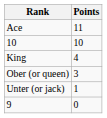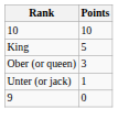- row: Ace | 11
King | Points: 4 -> 5
